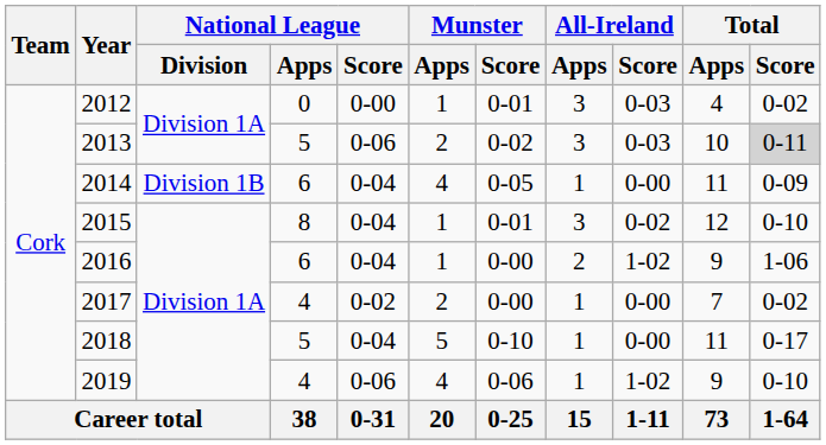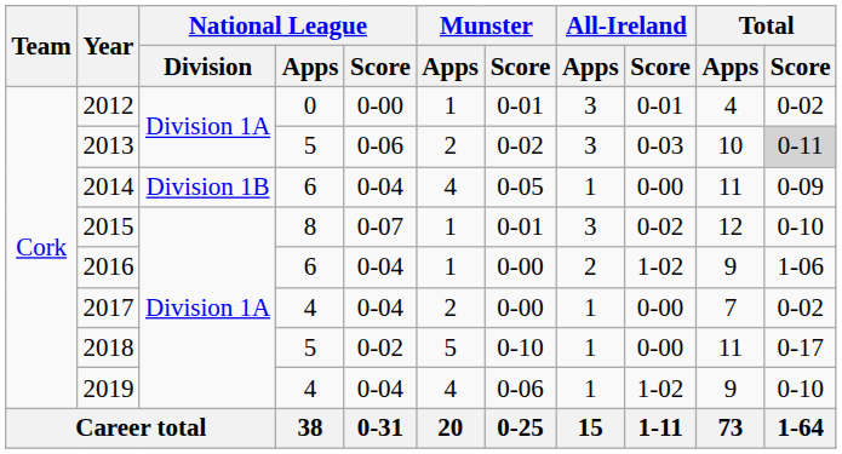2012 | All-Ireland / Score: 0-03 -> 0-01
2015 | National League / Score: 0-04 -> 0-07
2017 | National League / Score: 0-02 -> 0-04
2018 | National League / Score: 0-04 -> 0-02
2019 | National League / Score: 0-06 -> 0-04
